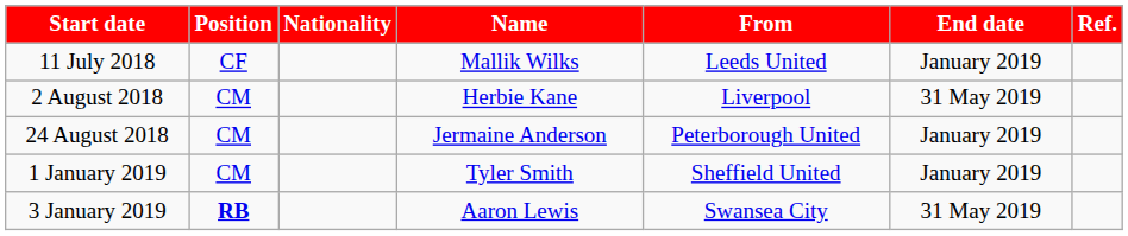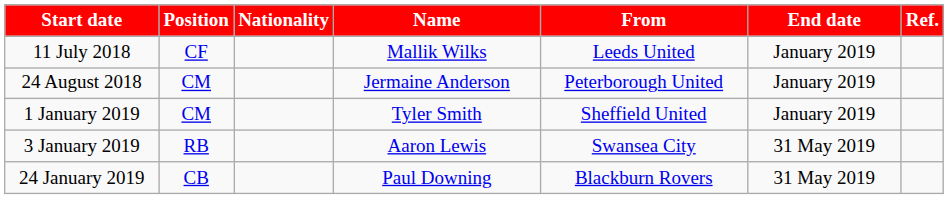- row: 2 August 2018 | CM | Herbie Kane | Liverpool | 31 May 2019
3 January 2019 | Position: bold -> normal
+ row: 24 January 2019 | CB | Paul Downing | Blackburn Rovers | 31 May 2019
